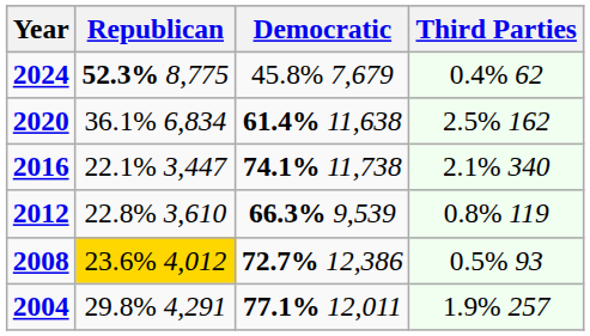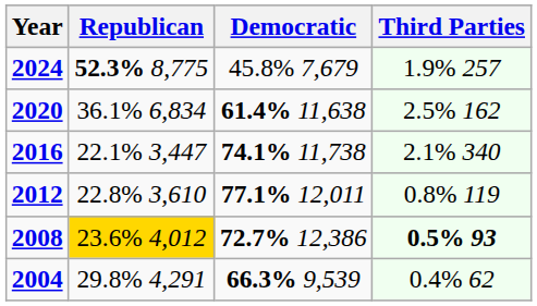2024 | Third Parties: 0.4% 62 -> 1.9% 257
2012 | Democratic: 66.3% 9,539 -> 77.1% 12,011
2008 | Third Parties: normal -> bold
2004 | Democratic: 77.1% 12,011 -> 66.3% 9,539
2004 | Third Parties: 1.9% 257 -> 0.4% 62
